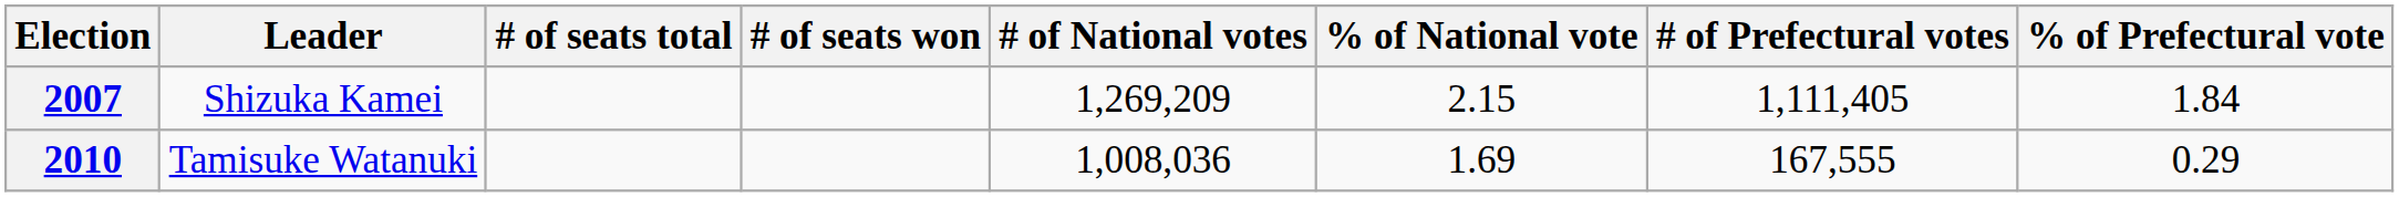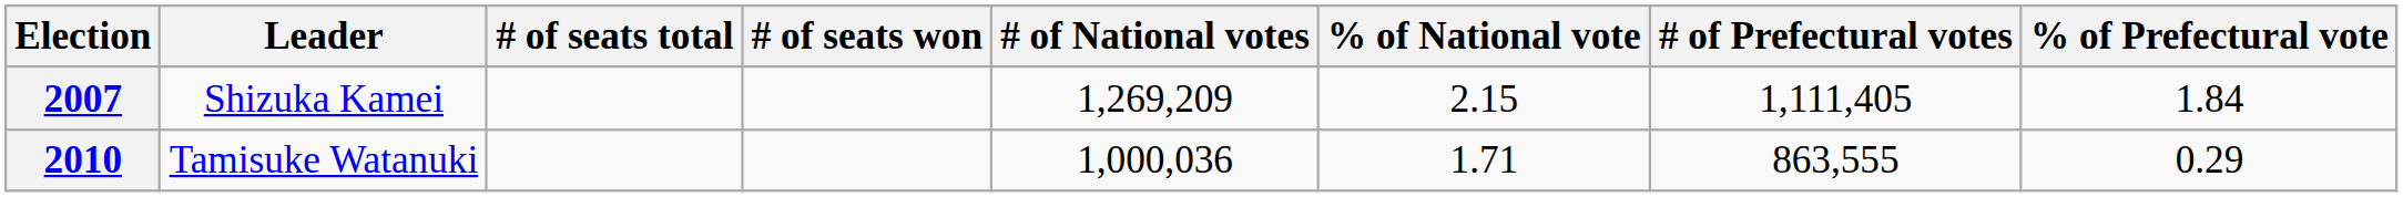2010 | # of National votes: 1,008,036 -> 1,000,036
2010 | % of National vote: 1.69 -> 1.71
2010 | # of Prefectural votes: 167,555 -> 863,555
